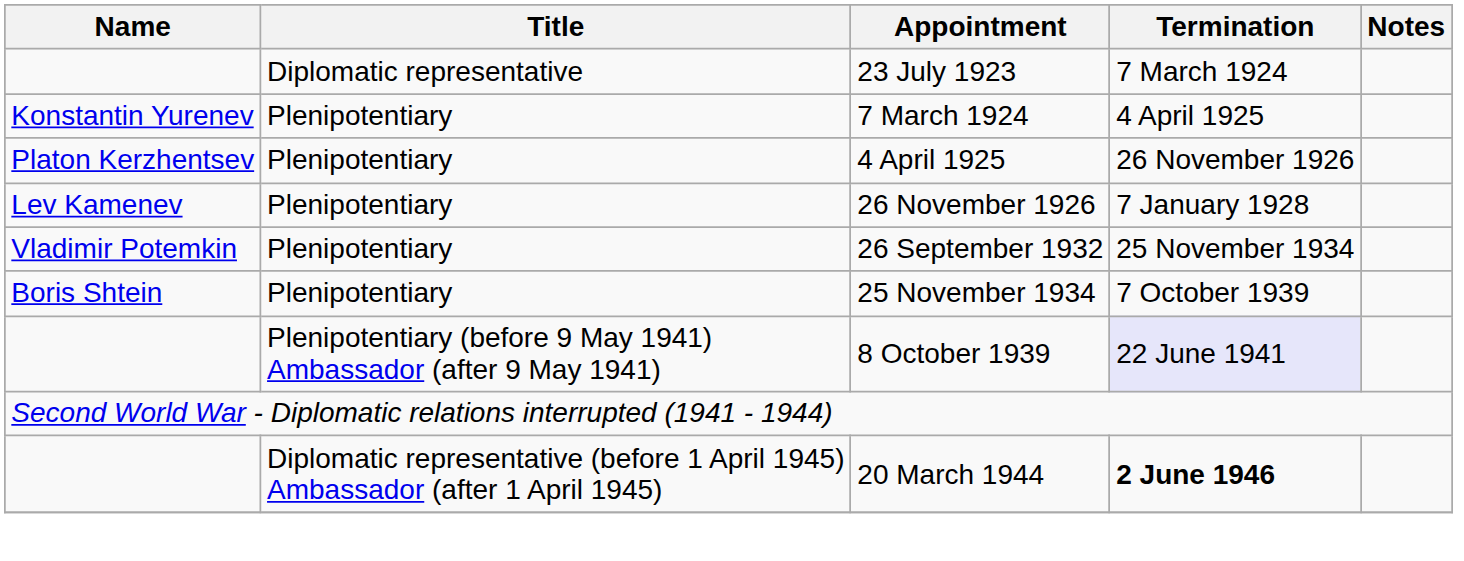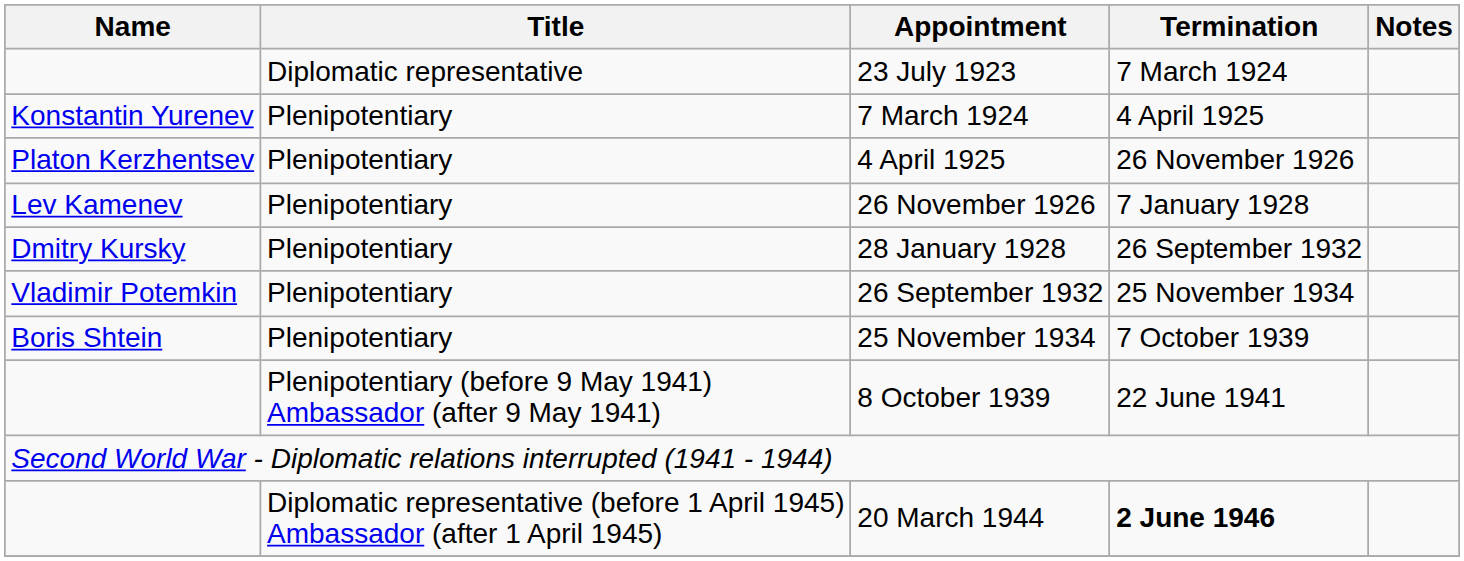+ row: Dmitry Kursky | Plenipotentiary | 28 January 1928 | 26 September 1932
8 October 1939 | Termination: lavender background -> no background
